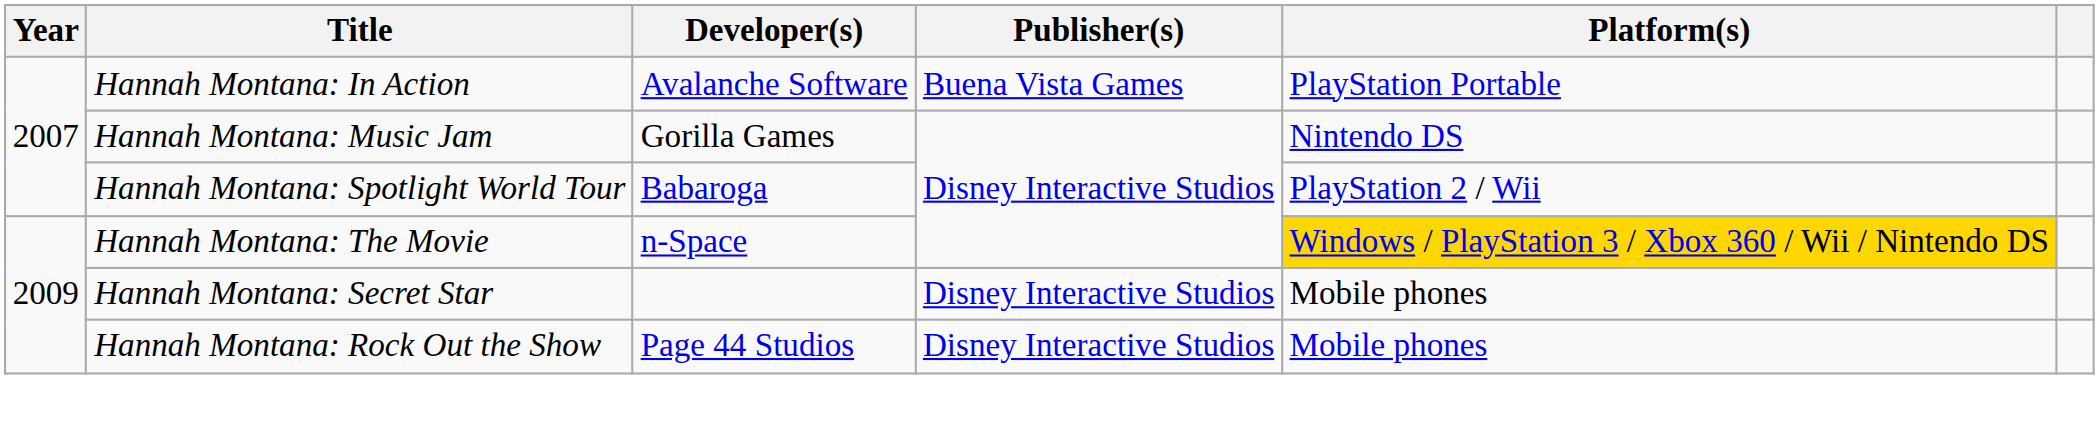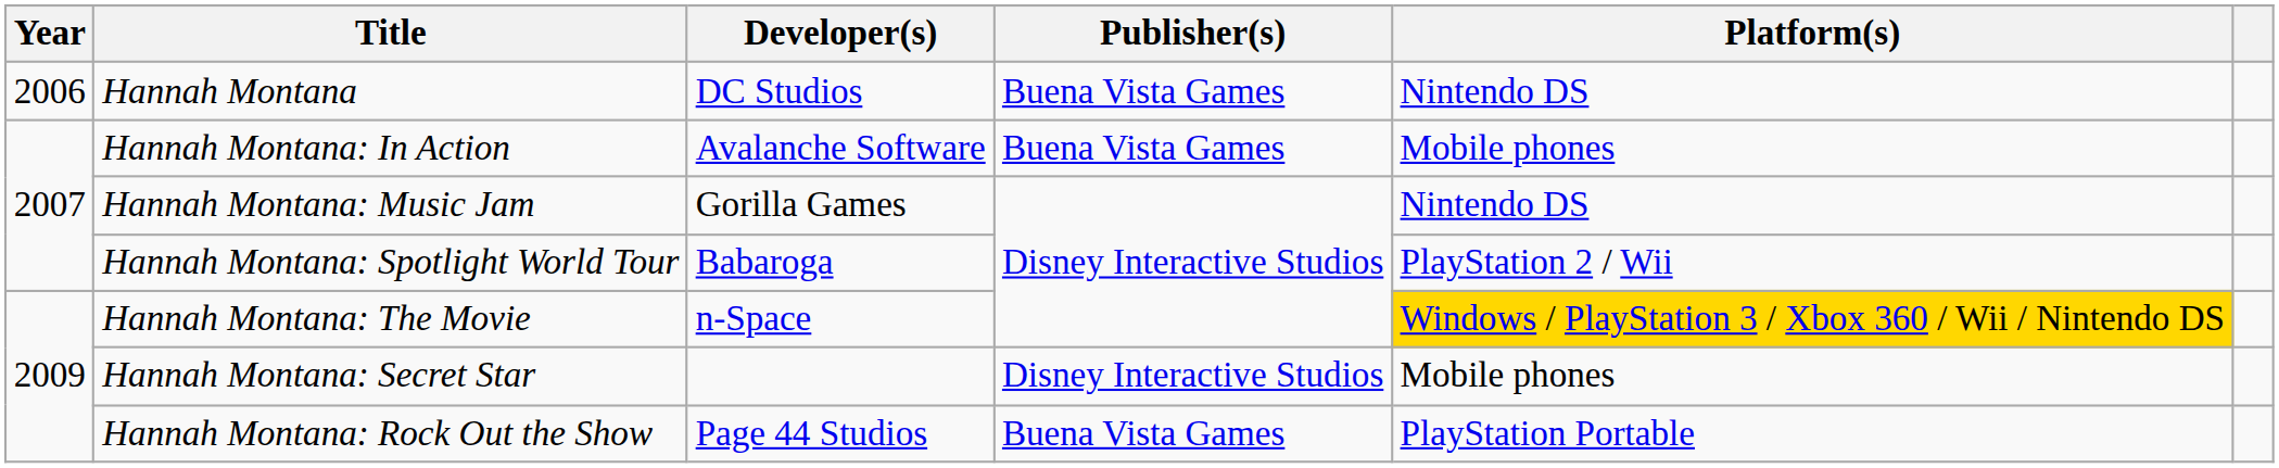+ row: 2006 | Hannah Montana | DC Studios | Buena Vista Games | Nintendo DS
Hannah Montana: In Action | Platform(s): PlayStation Portable -> Mobile phones
Hannah Montana: Rock Out the Show | Publisher(s): Disney Interactive Studios -> Buena Vista Games
Hannah Montana: Rock Out the Show | Platform(s): Mobile phones -> PlayStation Portable
